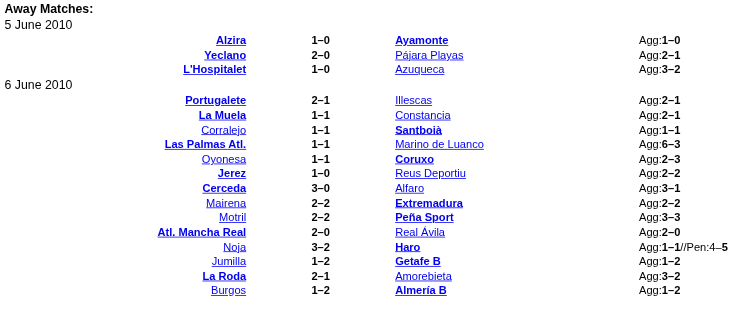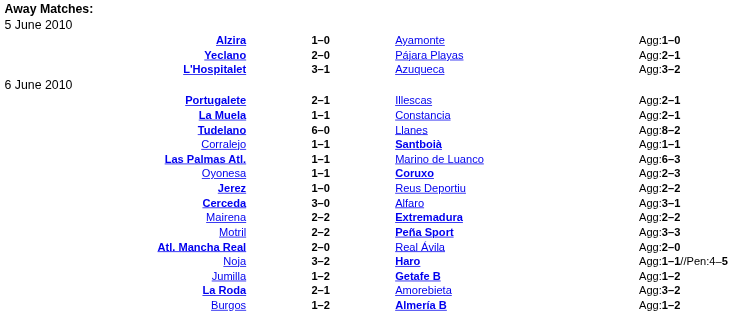Alzira | column 3: bold -> normal
L'Hospitalet | column 2: 1–0 -> 3–1
+ row: Tudelano | 6–0 | Llanes | Agg:8–2
